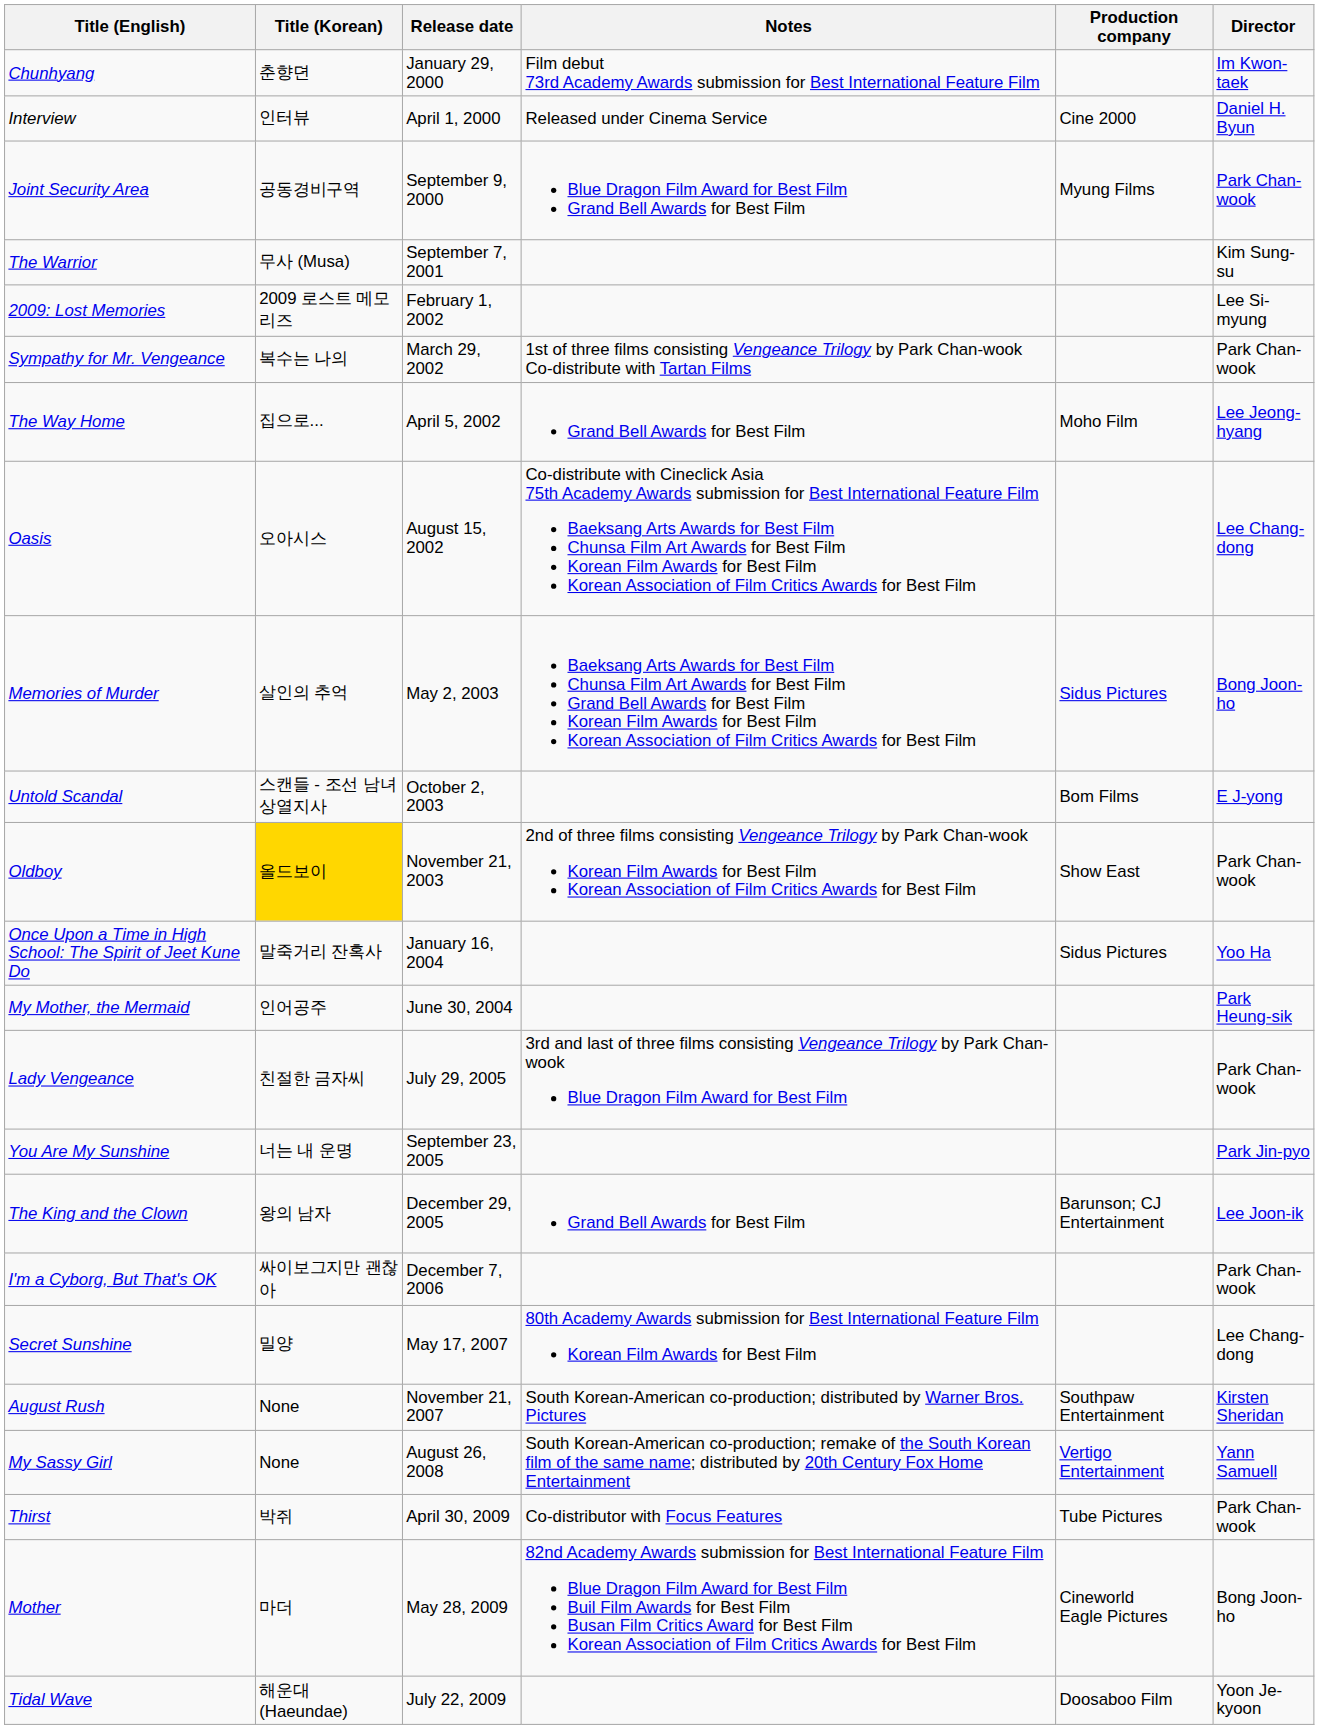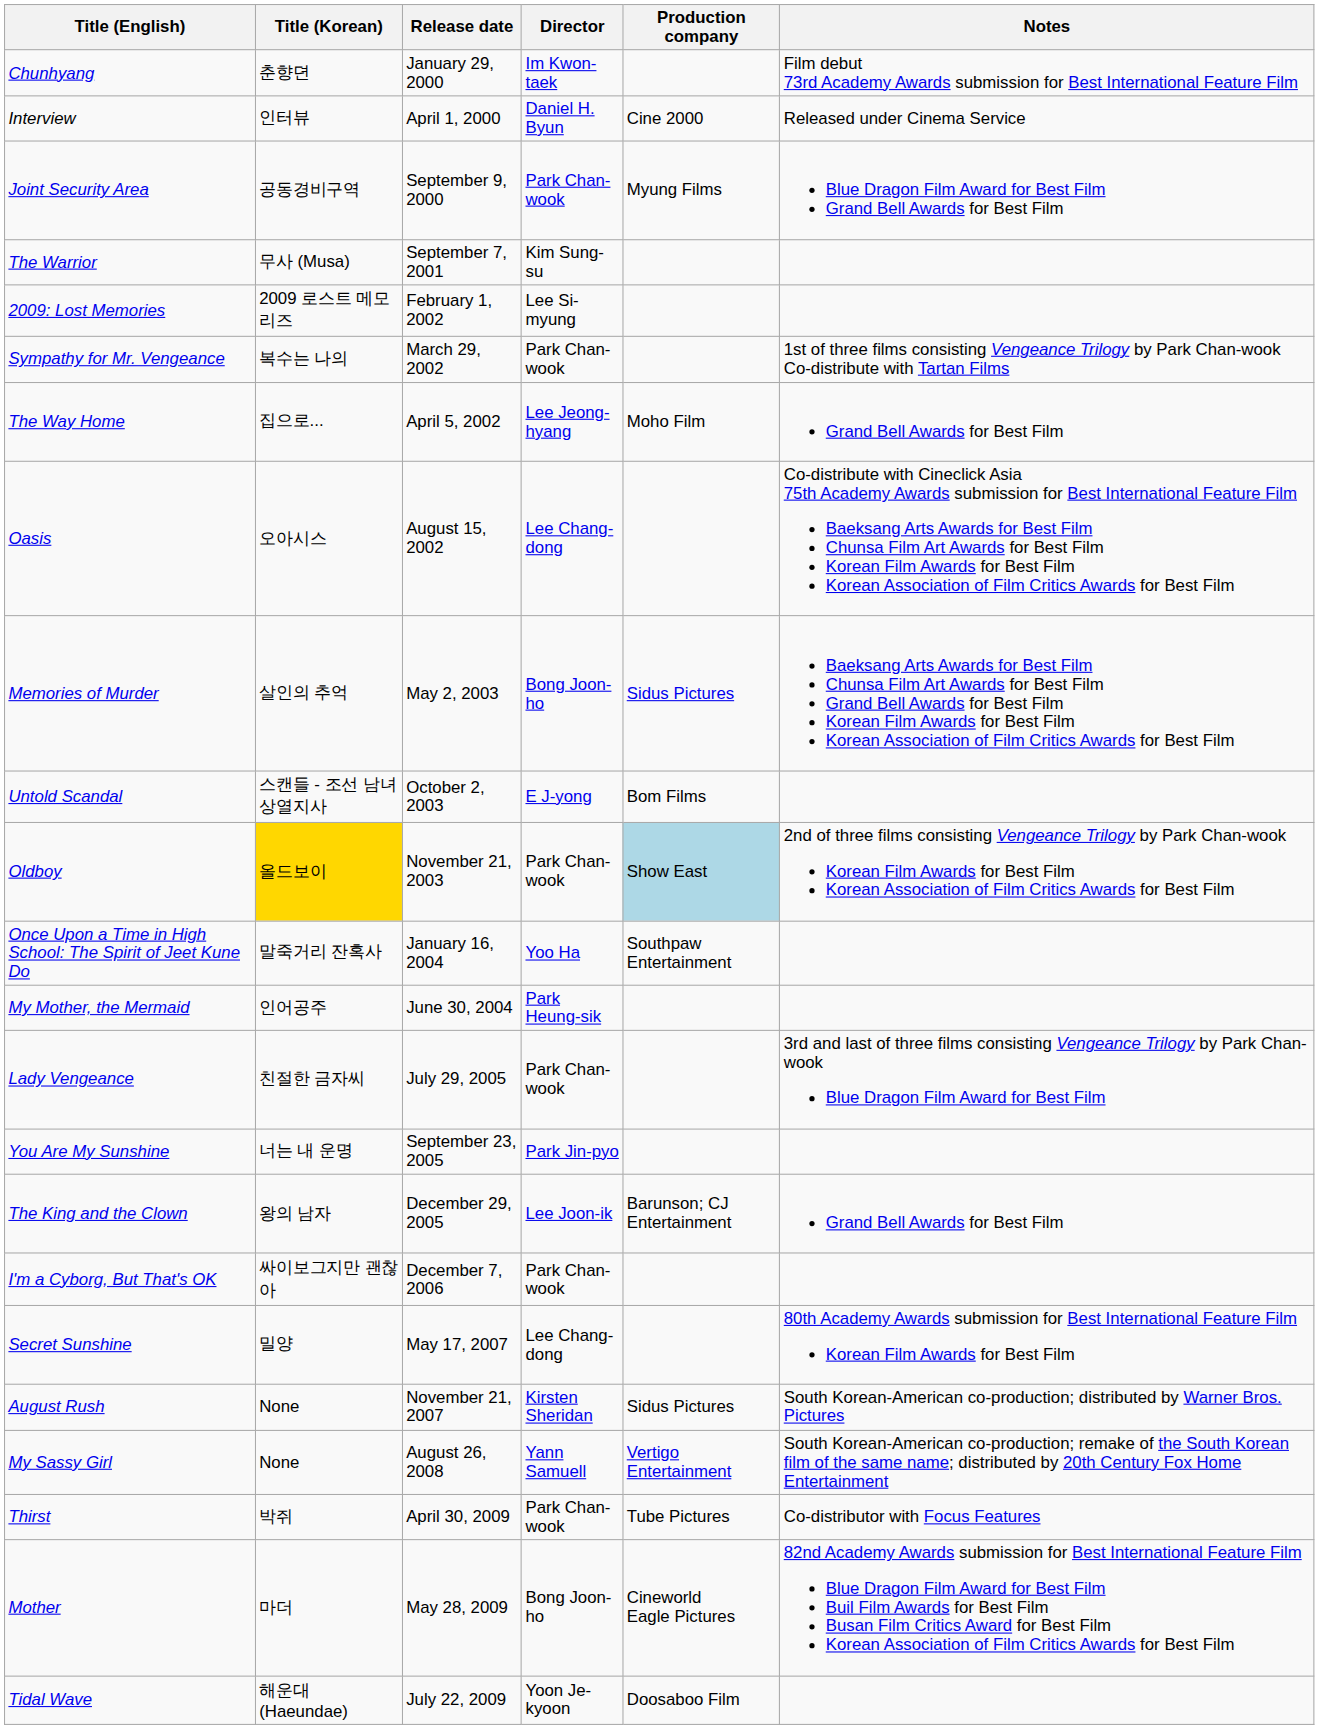columns swapped: Director <-> Notes
Oldboy | Production company: no background -> lightblue background
Once Upon a Time in High School: The Spirit of Jeet Kune Do | Production company: Sidus Pictures -> Southpaw Entertainment
August Rush | Production company: Southpaw Entertainment -> Sidus Pictures
